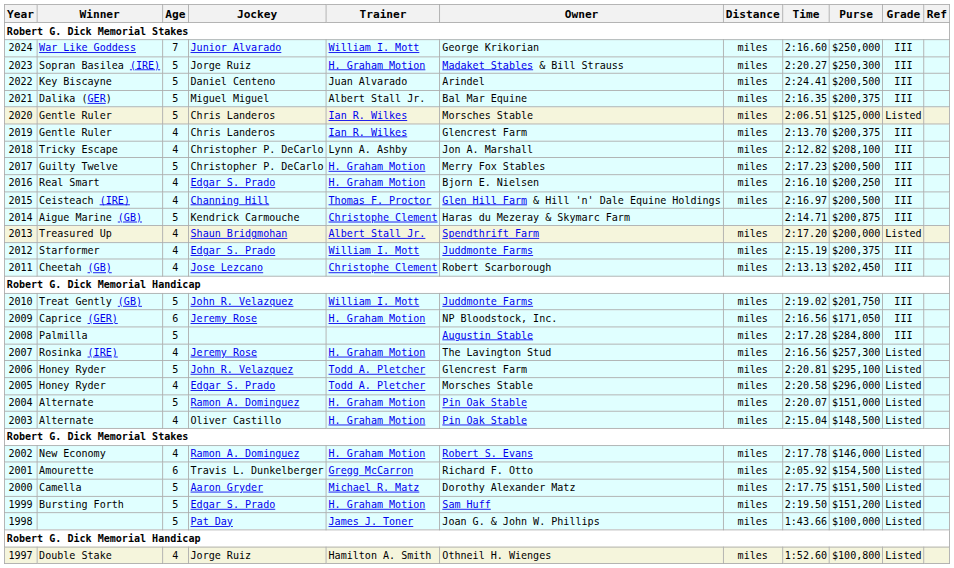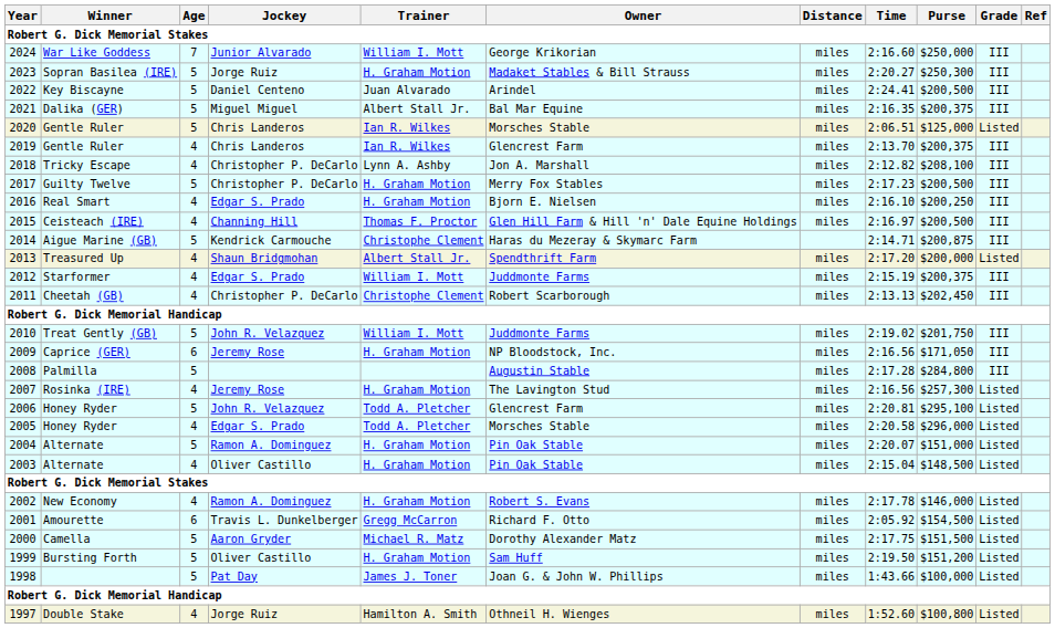2011 | Jockey: Jose Lezcano -> Christopher P. DeCarlo
1999 | Jockey: Edgar S. Prado -> Oliver Castillo
